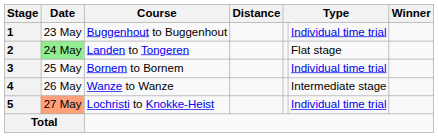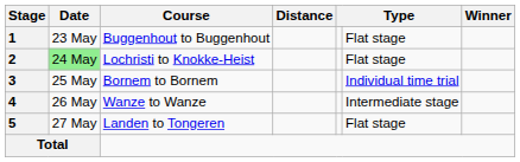1 | column 6: Individual time trial -> Flat stage
2 | Course: Landen to Tongeren -> Lochristi to Knokke-Heist
5 | Date: lightsalmon background -> no background
5 | Course: Lochristi to Knokke-Heist -> Landen to Tongeren
5 | column 6: Individual time trial -> Flat stage
